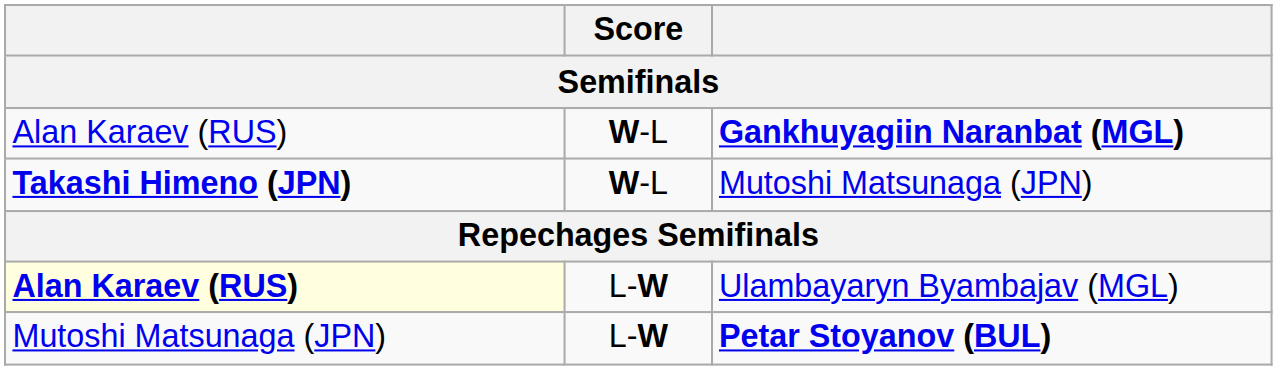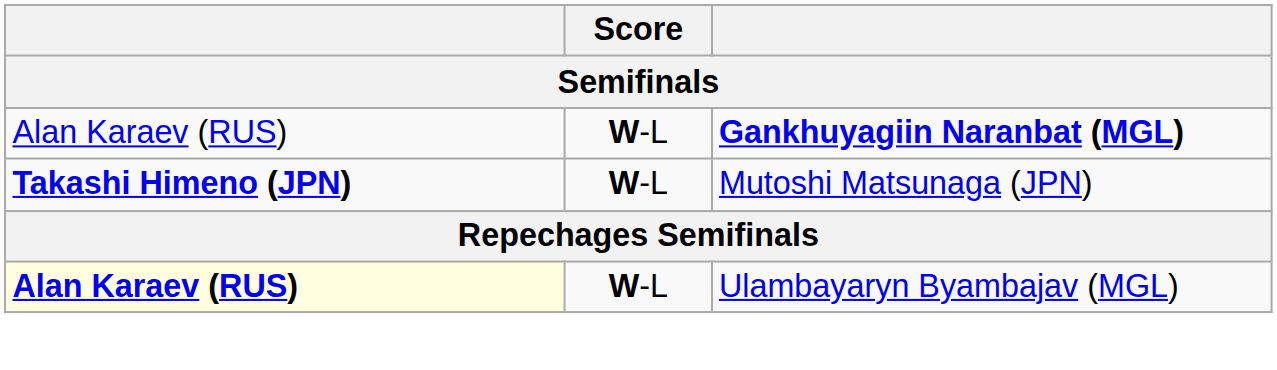Ulambayaryn Byambajav (MGL) | Score: L-W -> W-L
- row: Mutoshi Matsunaga (JPN) | L-W | Petar Stoyanov (BUL)
